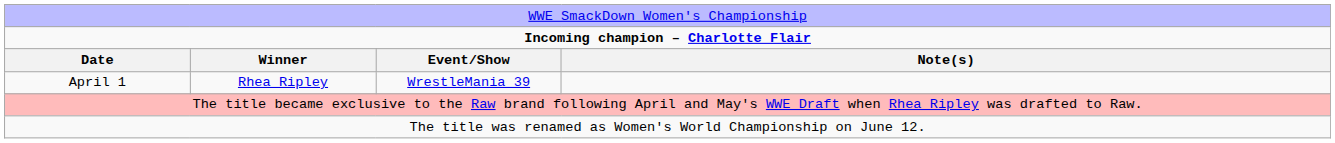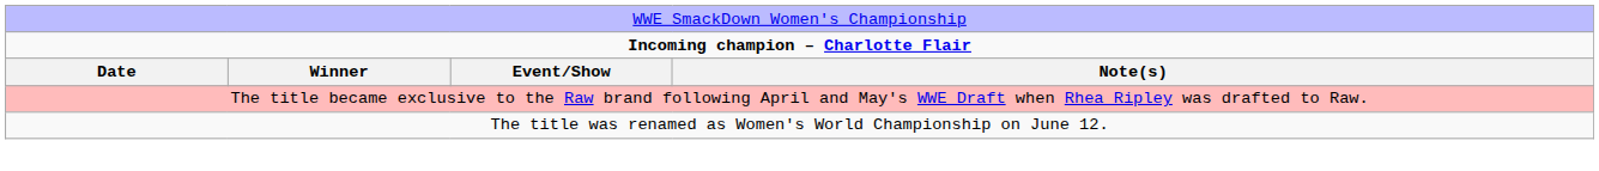- row: April 1 | Rhea Ripley | WrestleMania 39
